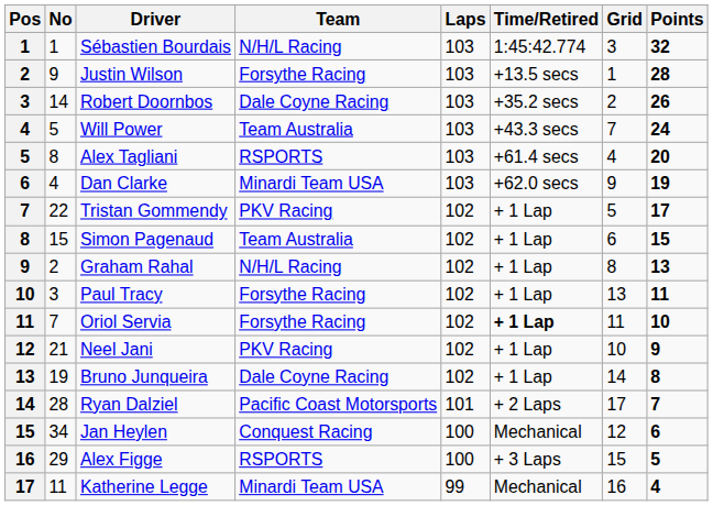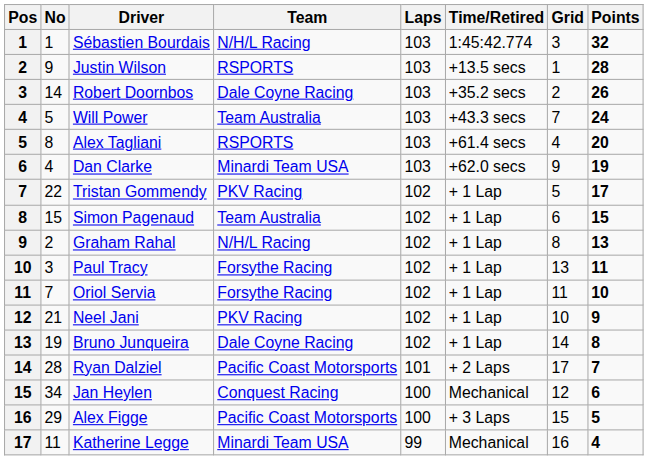Justin Wilson | Team: Forsythe Racing -> RSPORTS
Oriol Servia | Time/Retired: bold -> normal
Alex Figge | Team: RSPORTS -> Pacific Coast Motorsports
